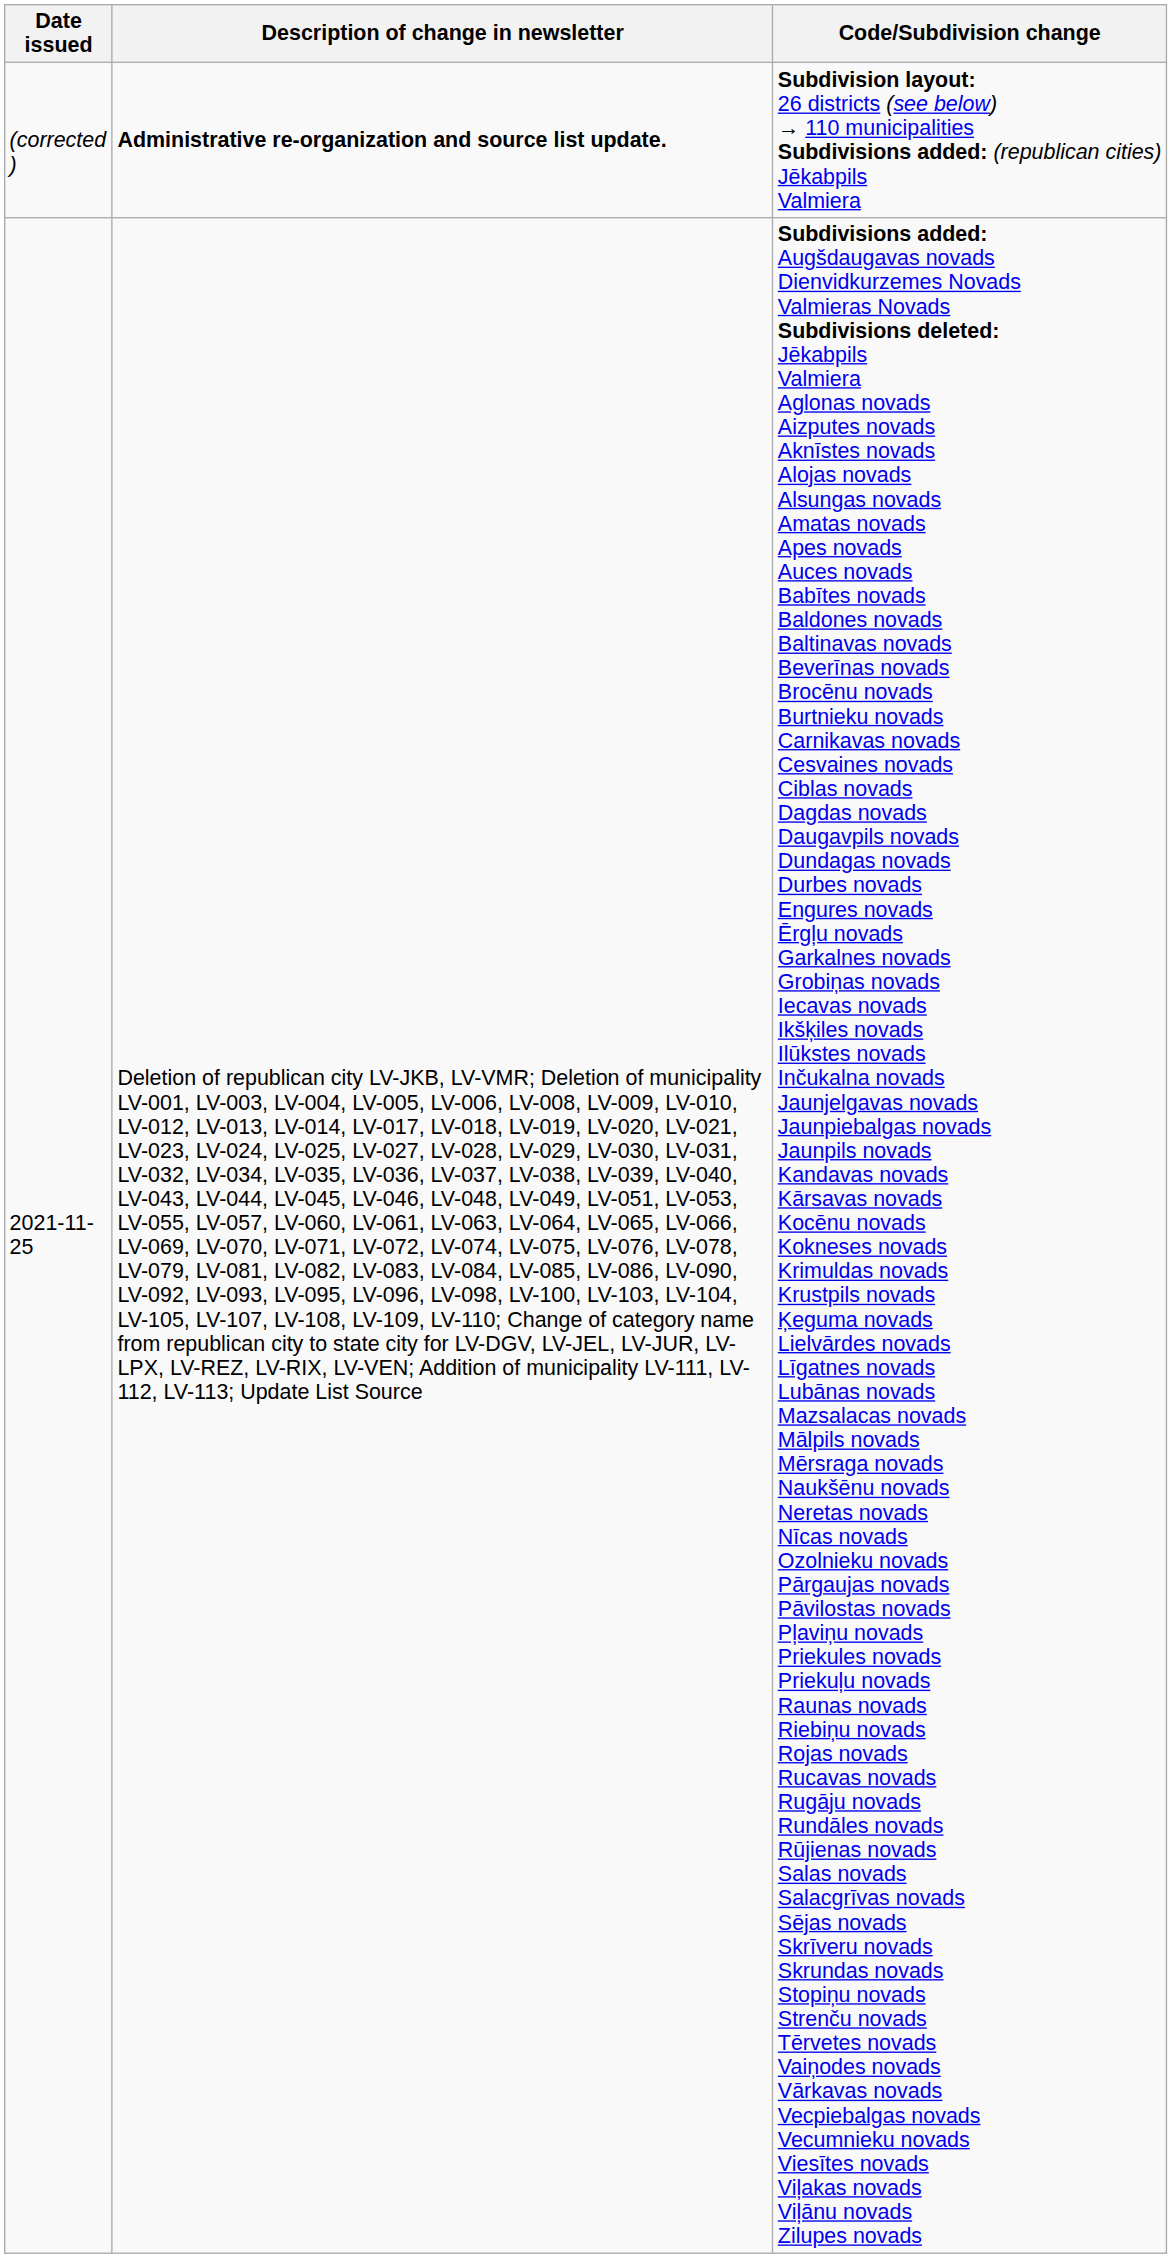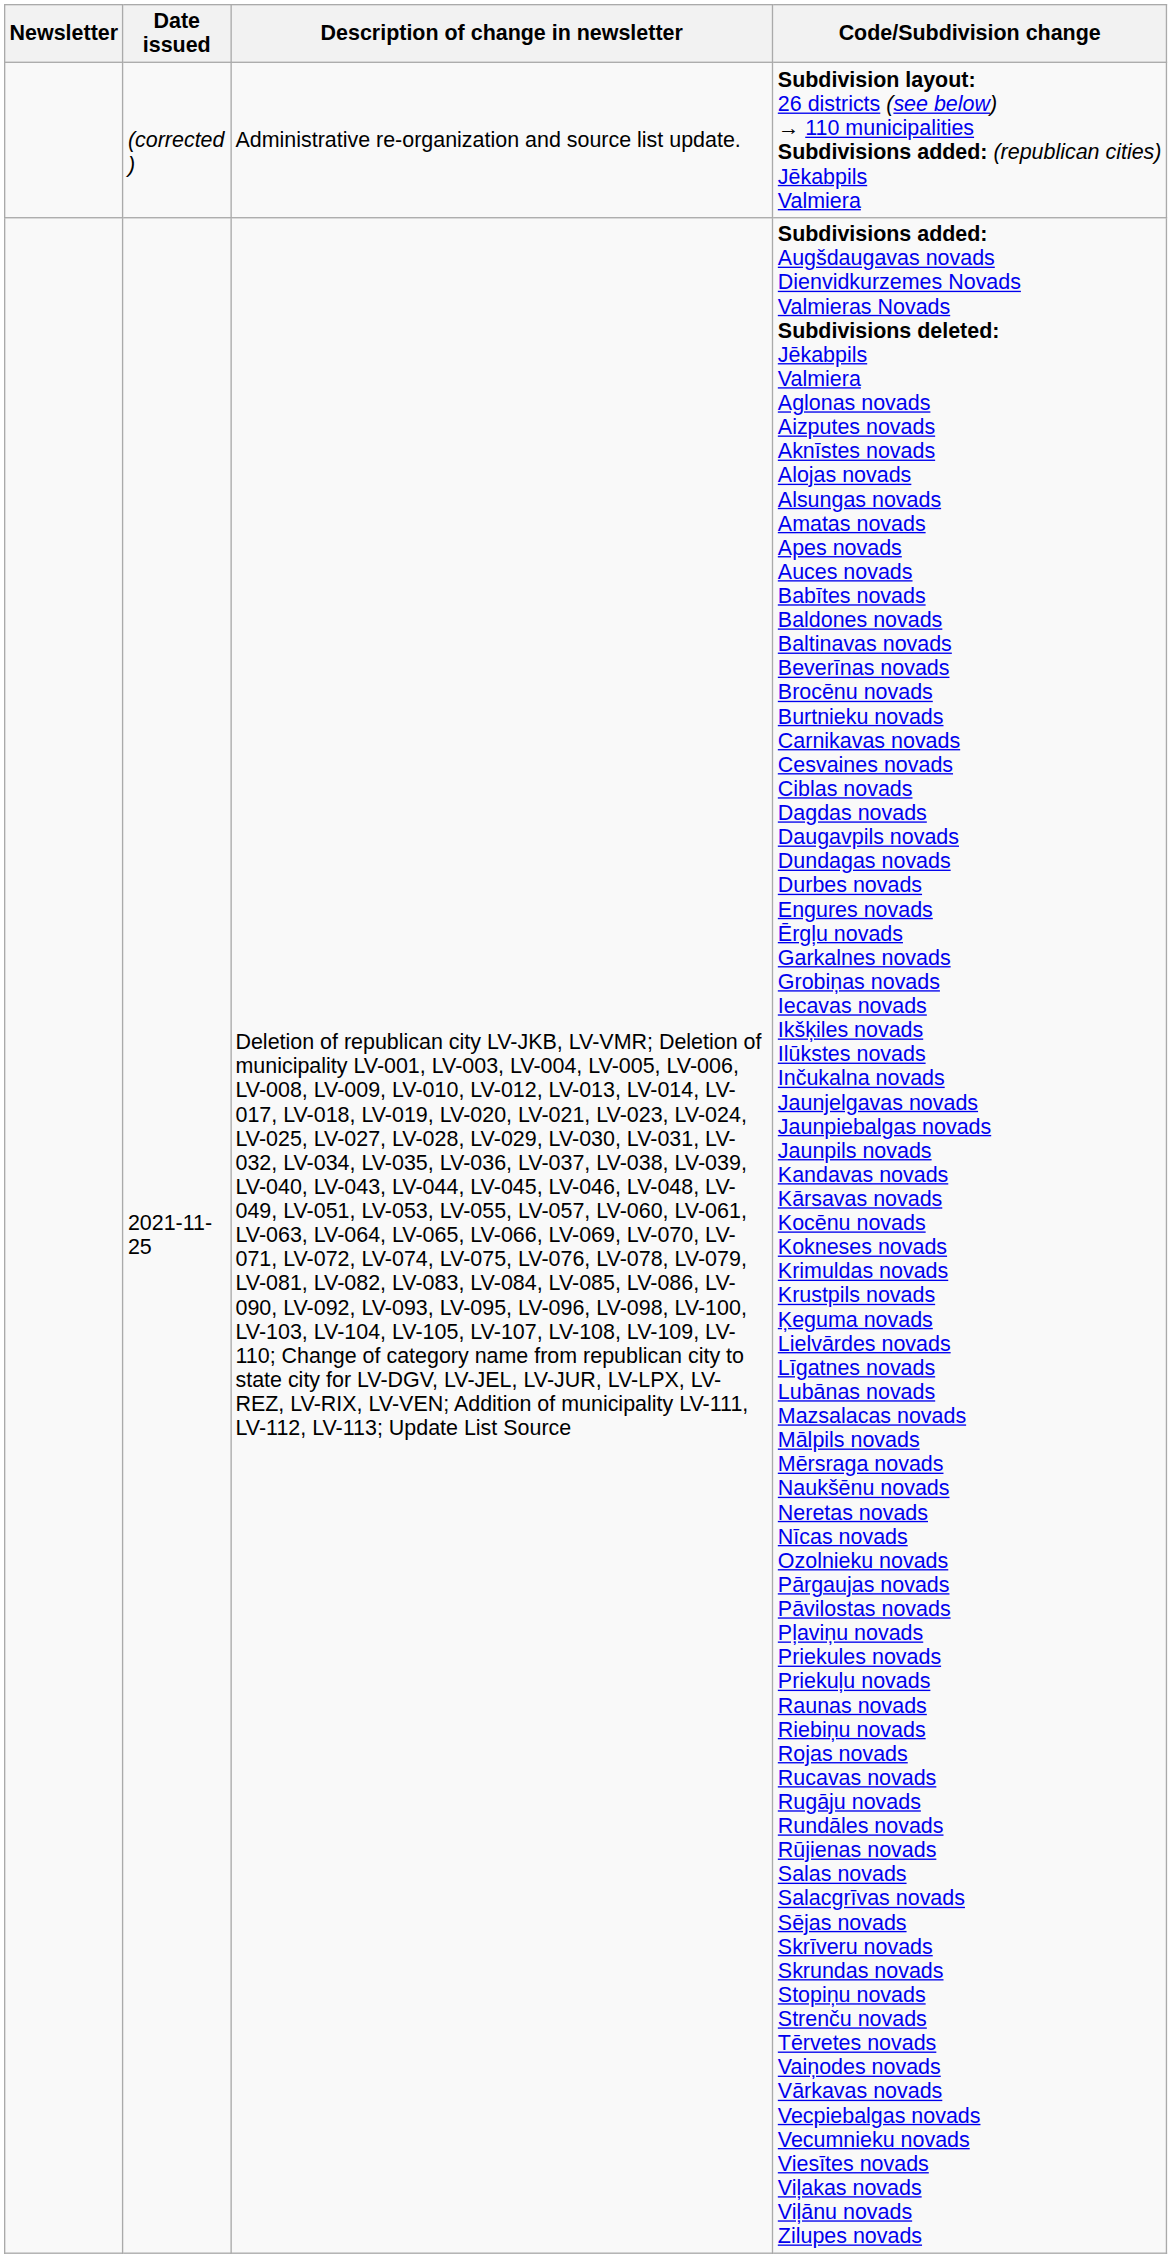+ column: Newsletter
(corrected ) | Description of change in newsletter: bold -> normal
